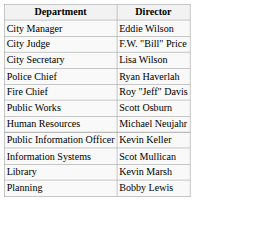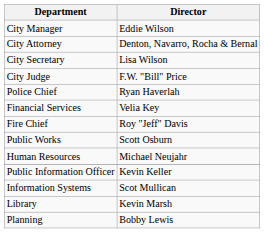+ row: City Attorney | Denton, Navarro, Rocha & Bernal
rows swapped: City Secretary <-> City Judge
+ row: Financial Services | Velia Key
